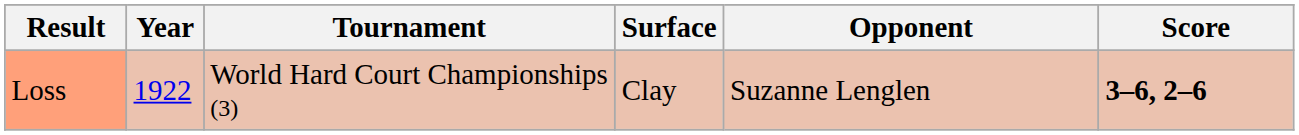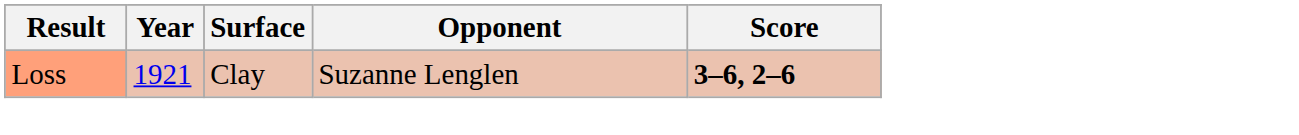- column: Tournament | World Hard Court Championships (3)
Loss | Year: 1922 -> 1921
